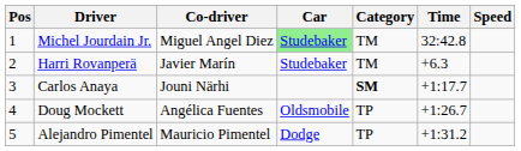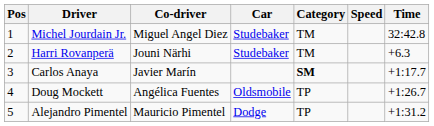columns swapped: Time <-> Speed
Michel Jourdain Jr. | Car: lightgreen background -> no background
Harri Rovanperä | Co-driver: Javier Marín -> Jouni Närhi
Carlos Anaya | Co-driver: Jouni Närhi -> Javier Marín
